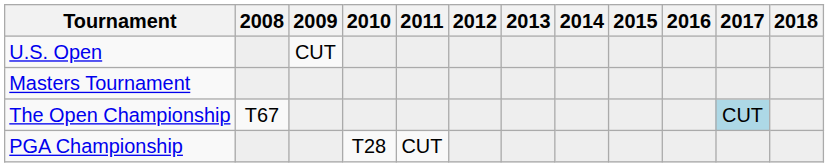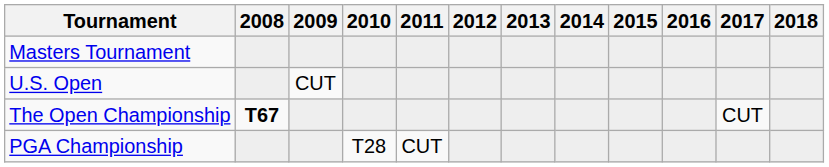rows swapped: Masters Tournament <-> U.S. Open
The Open Championship | 2008: normal -> bold
The Open Championship | 2017: lightblue background -> no background
